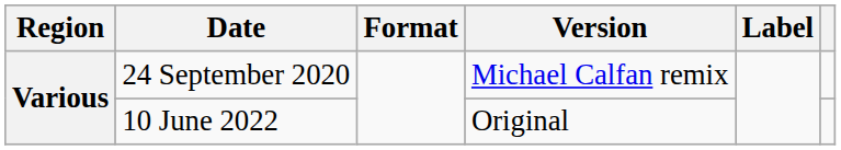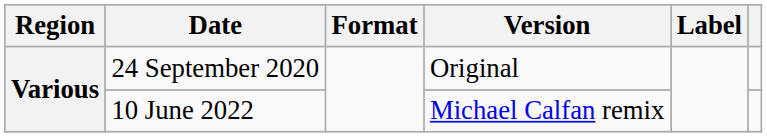24 September 2020 | Version: Michael Calfan remix -> Original
10 June 2022 | Version: Original -> Michael Calfan remix
